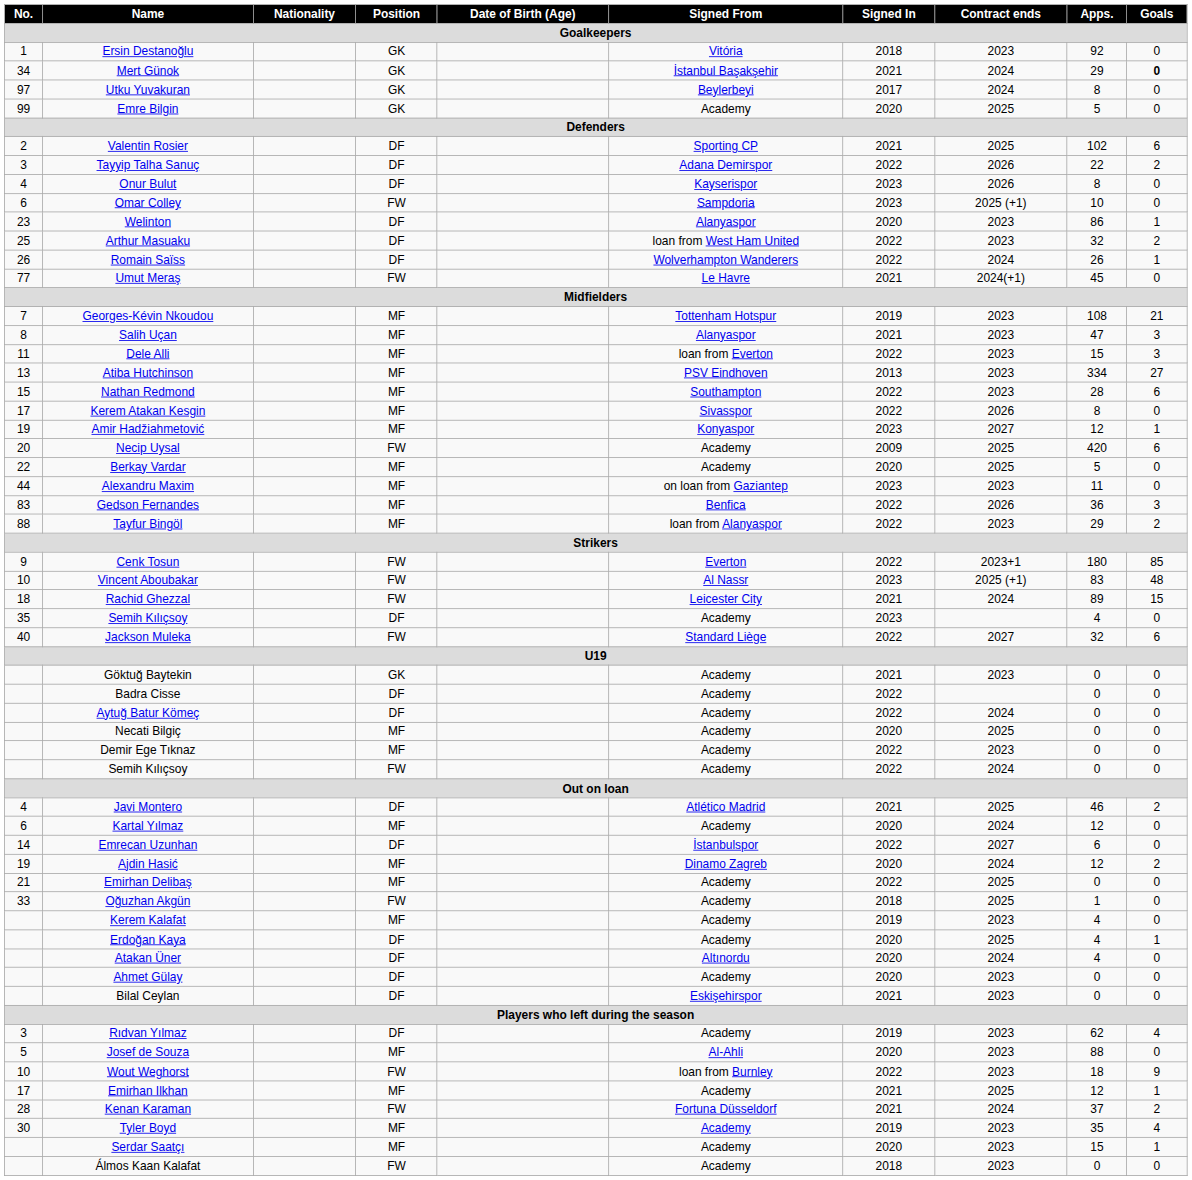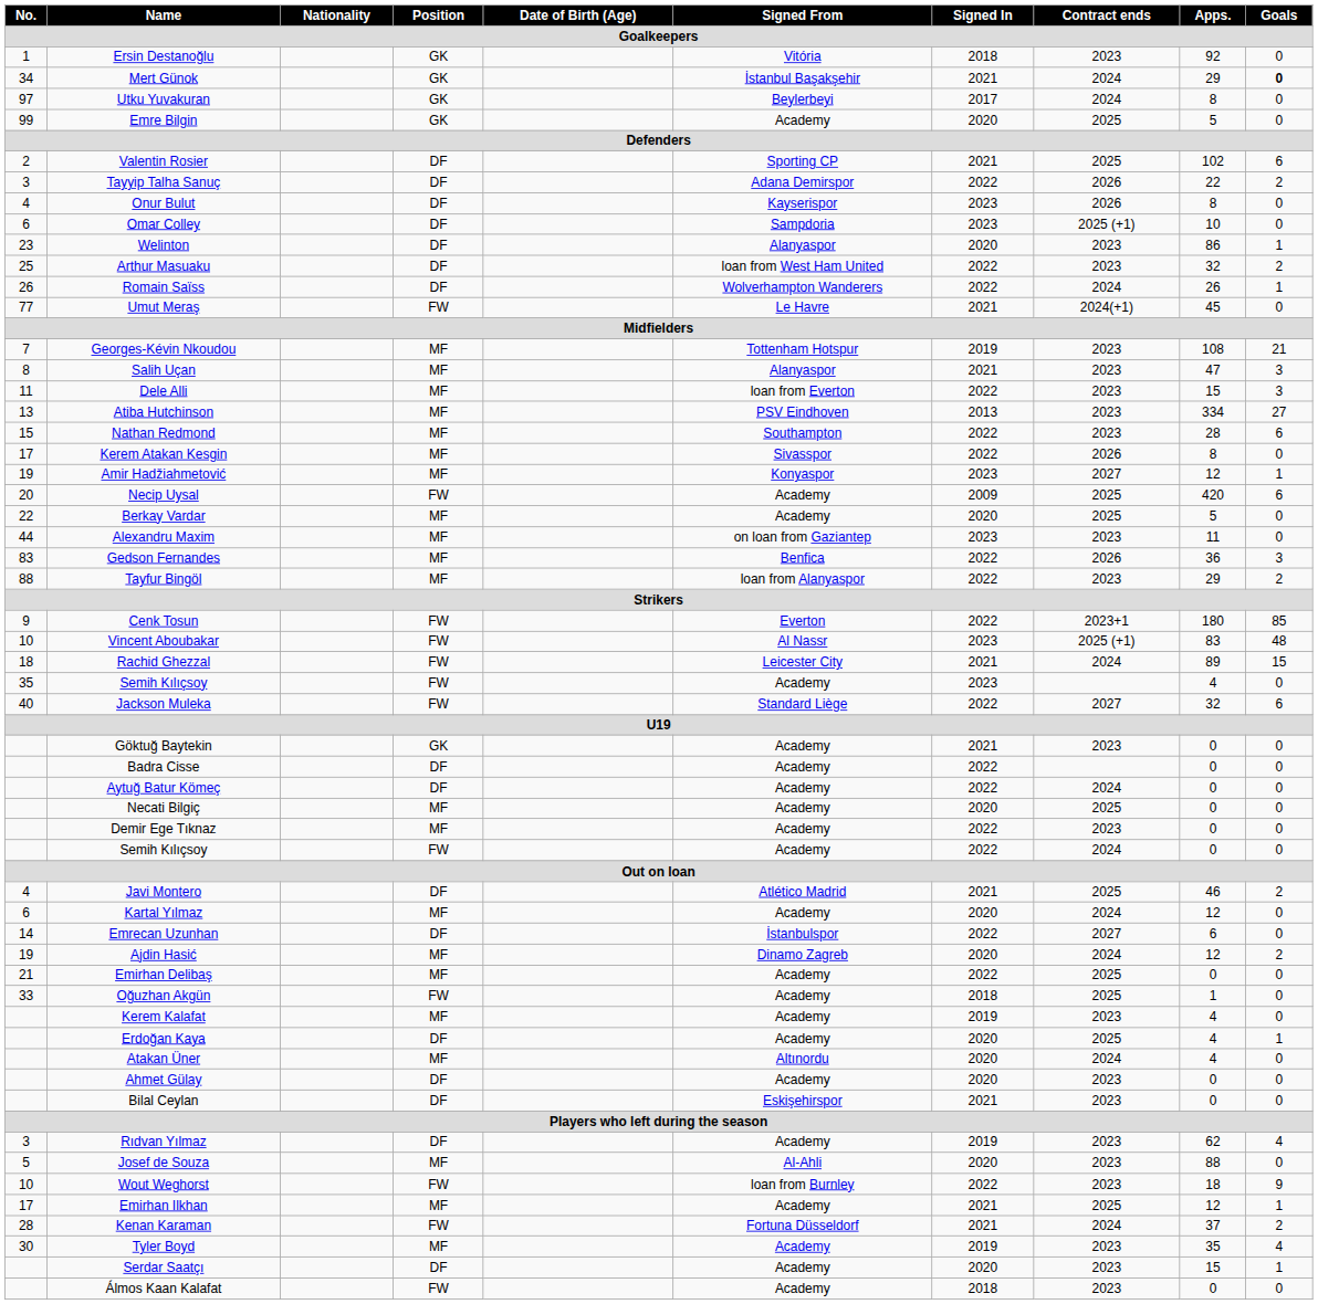Omar Colley | Position: FW -> DF
35 / Semih Kılıçsoy | Position: DF -> FW
Atakan Üner | Position: DF -> MF
Serdar Saatçı | Position: MF -> DF
